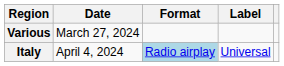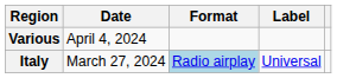Various | Date: March 27, 2024 -> April 4, 2024
Italy | Date: April 4, 2024 -> March 27, 2024
